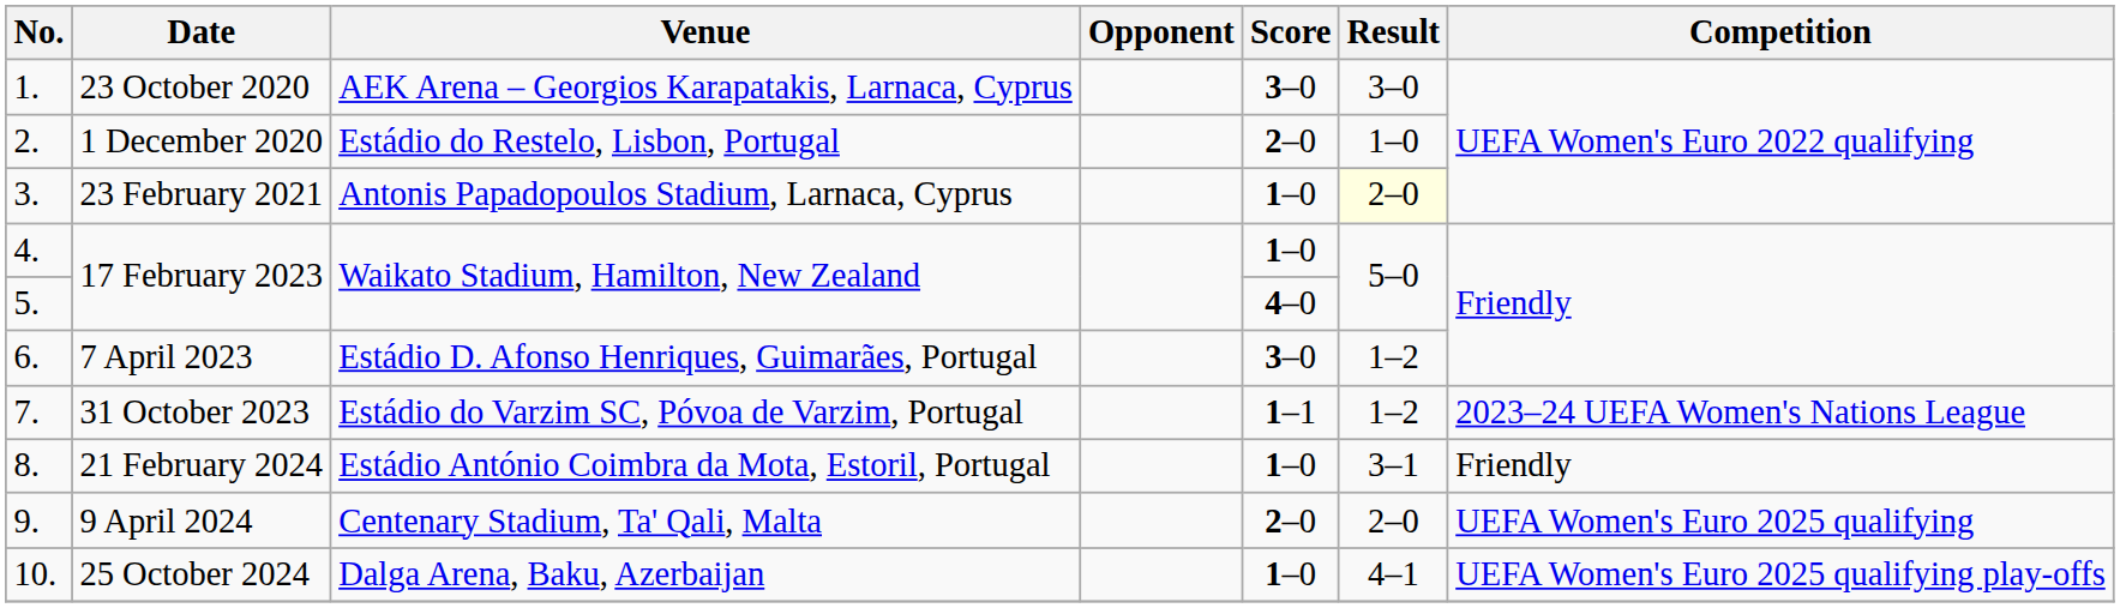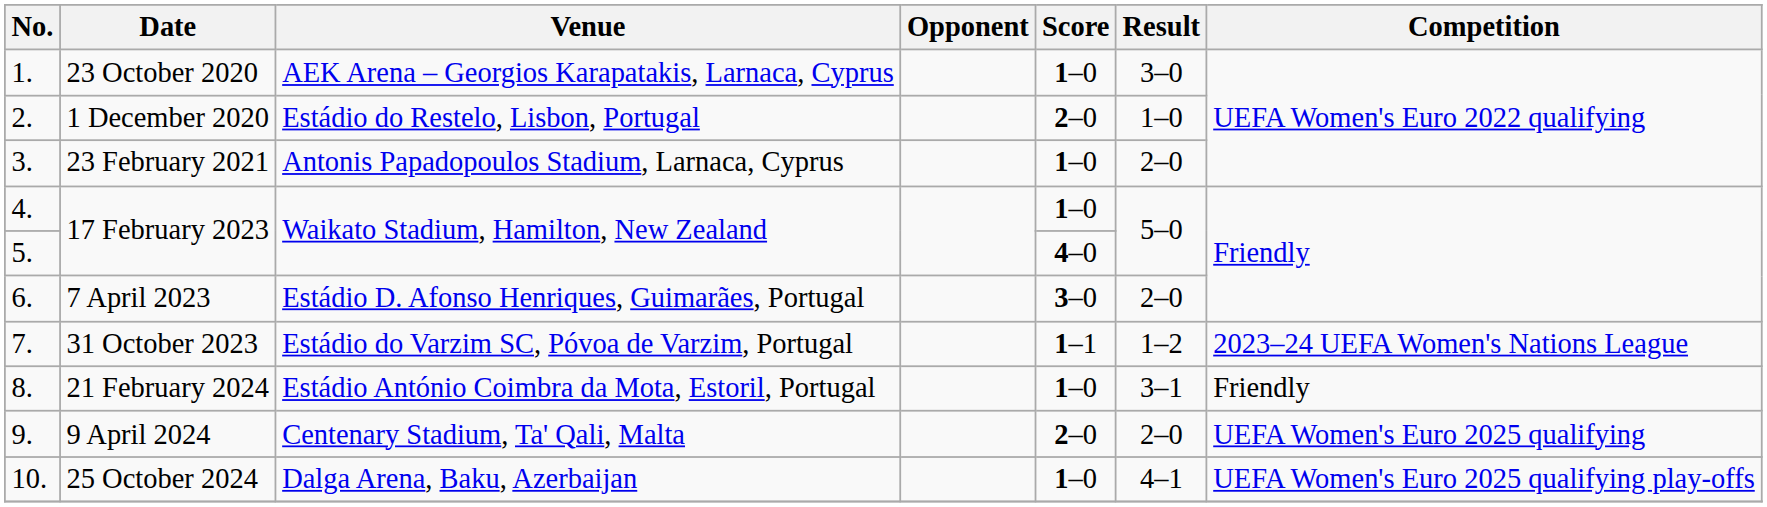23 October 2020 | Score: 3–0 -> 1–0
23 February 2021 | Result: lightyellow background -> no background
7 April 2023 | Result: 1–2 -> 2–0
